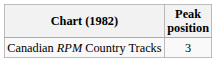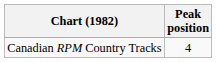Canadian RPM Country Tracks | Peak position: 3 -> 4
